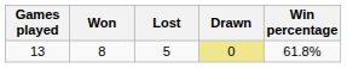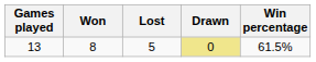13 | Win percentage: 61.8% -> 61.5%
